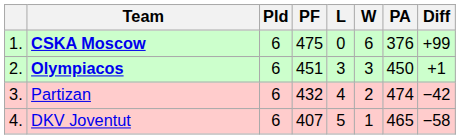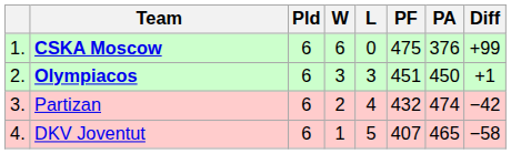columns swapped: W <-> PF
